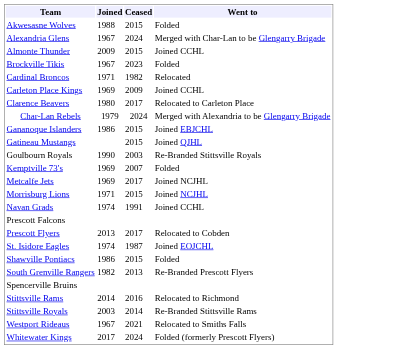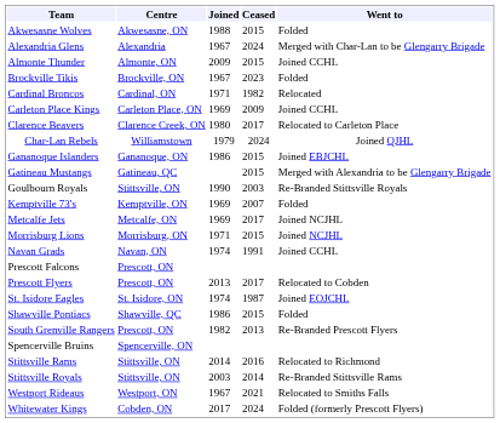+ column: Centre | Akwesasne, ON | Alexandria | Almonte, ON | Brockville, ON | Cardinal, ON | Carleton Place, ON | Clarence Creek, ON | Williamstown | Gananoque, ON | Gatineau, QC | Stittsville, ON | Kemptville, ON | Metcalfe, ON | Morrisburg, ON | Navan, ON | Prescott, ON | Prescott, ON | St. Isidore, ON | Shawville, QC | Prescott, ON | Spencerville, ON | Stittsville, ON | Stittsville, ON | Westport, ON | Cobden, ON
Char-Lan Rebels | Went to: Merged with Alexandria to be Glengarry Brigade -> Joined QJHL
Gatineau Mustangs | Went to: Joined QJHL -> Merged with Alexandria to be Glengarry Brigade
